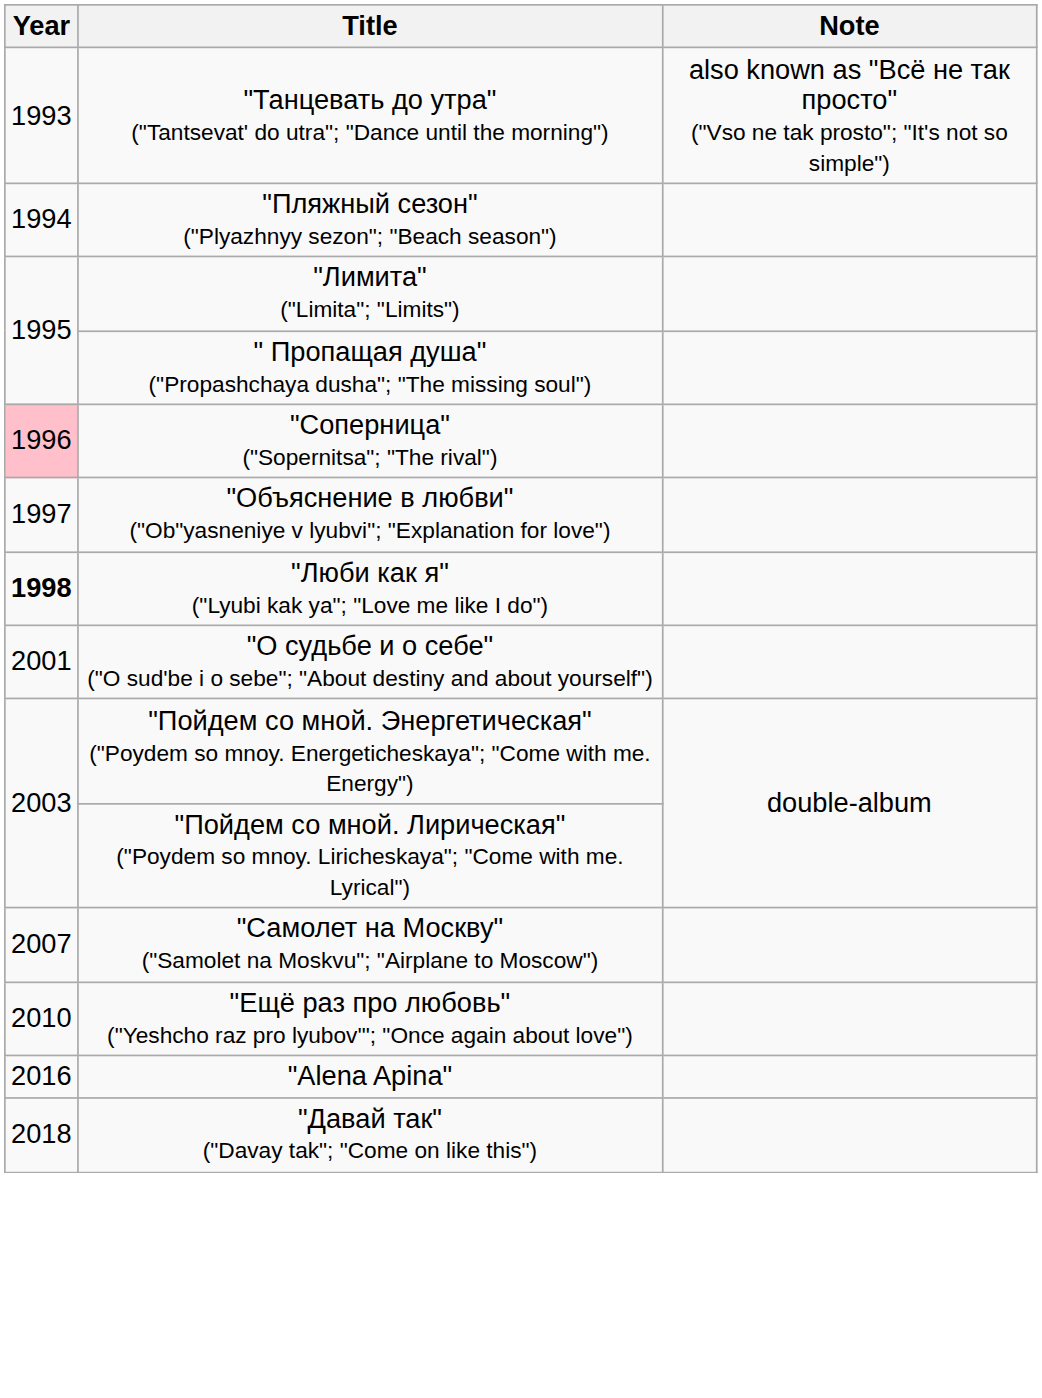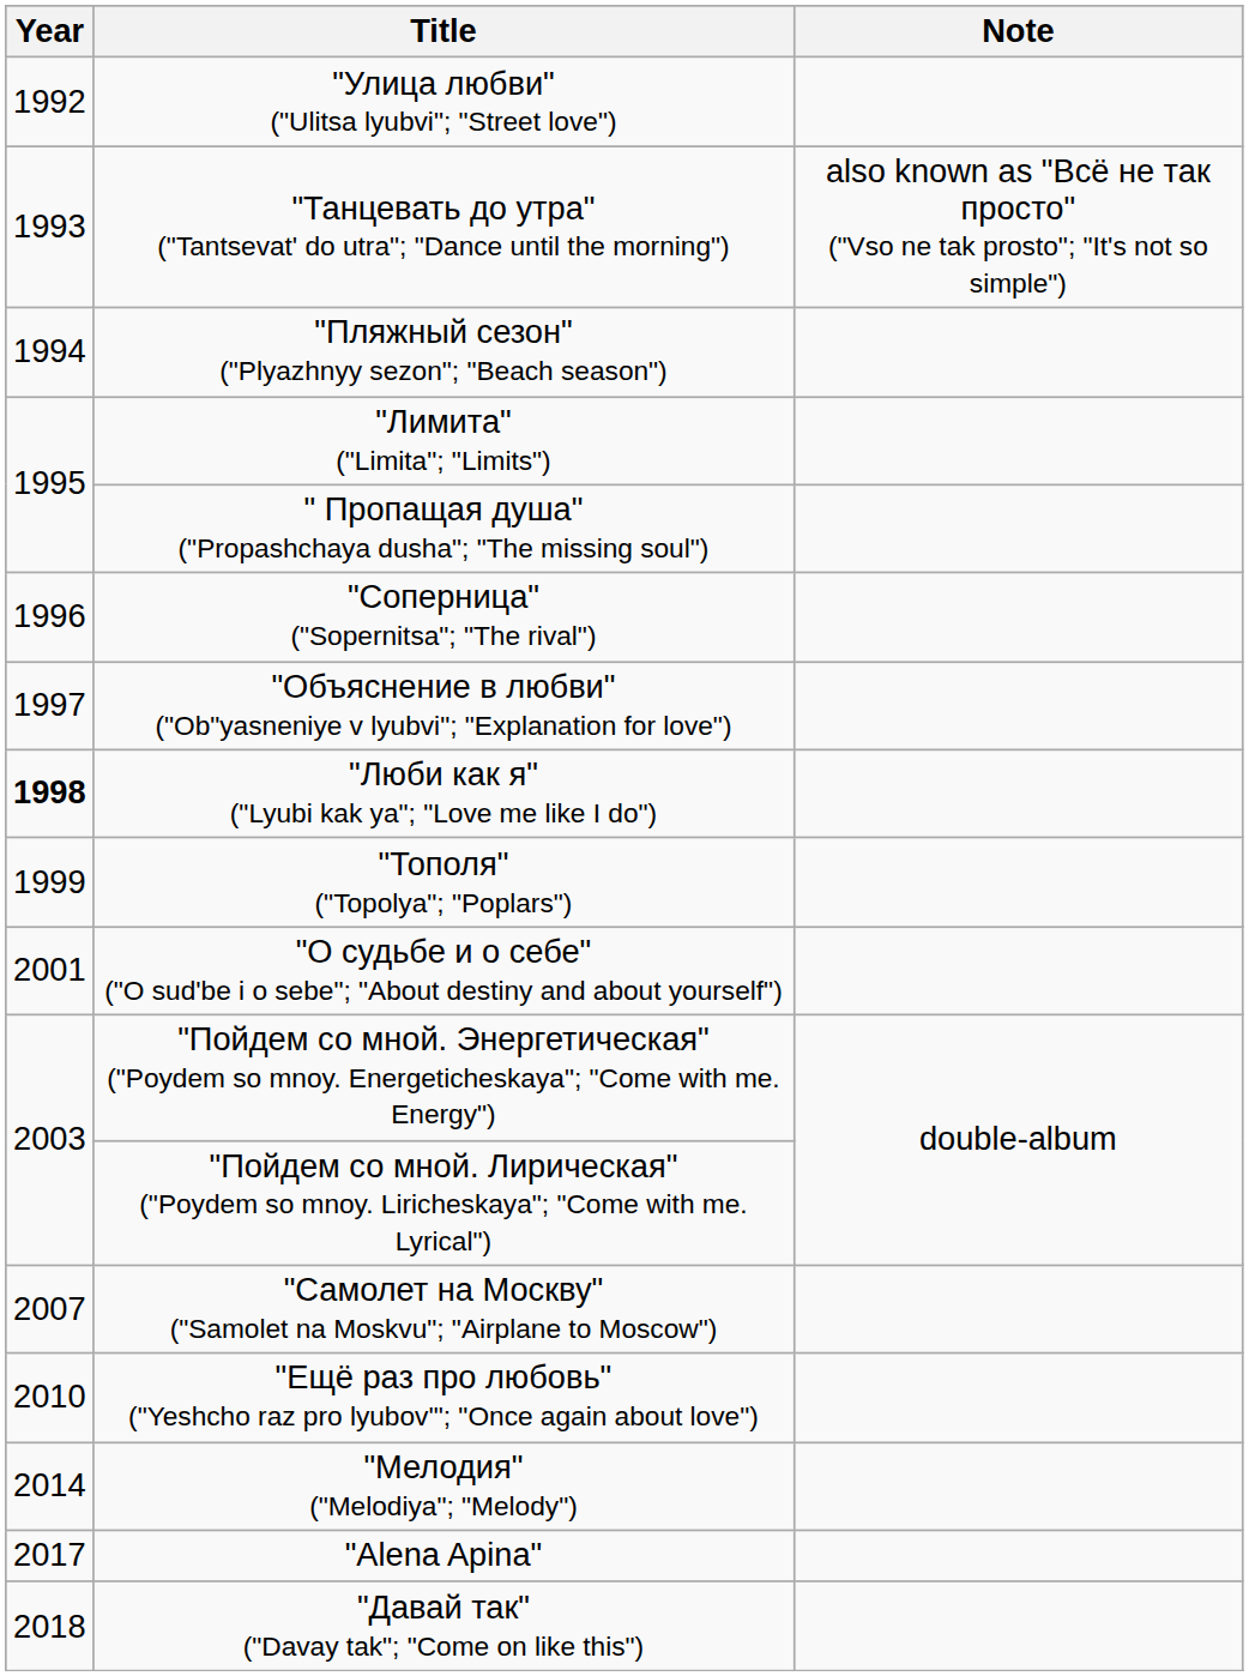+ row: 1992 | "Улица любви" ("Ulitsa lyubvi"; "Street love")
"Соперница" ("Sopernitsa"; "The rival") | Year: pink background -> no background
+ row: 1999 | "Тополя" ("Topolya"; "Poplars")
+ row: 2014 | "Мелодия" ("Melodiya"; "Melody")
"Alena Apina" | Year: 2016 -> 2017
